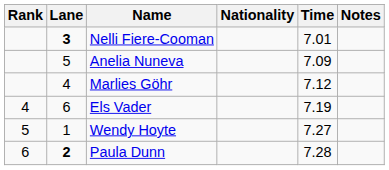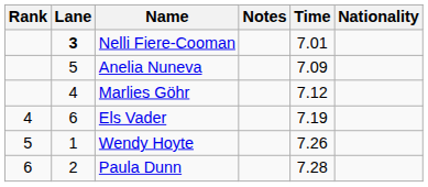columns swapped: Nationality <-> Notes
Wendy Hoyte | Time: 7.27 -> 7.26
Paula Dunn | Lane: bold -> normal
